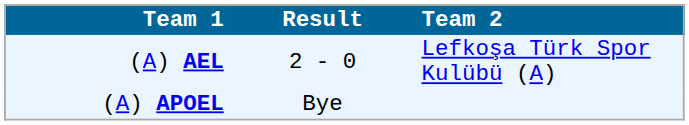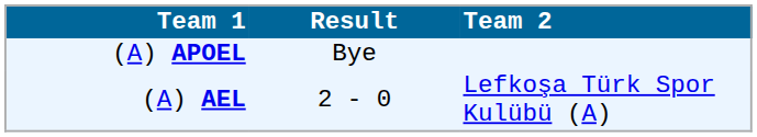rows swapped: (A) AEL <-> (A) APOEL
